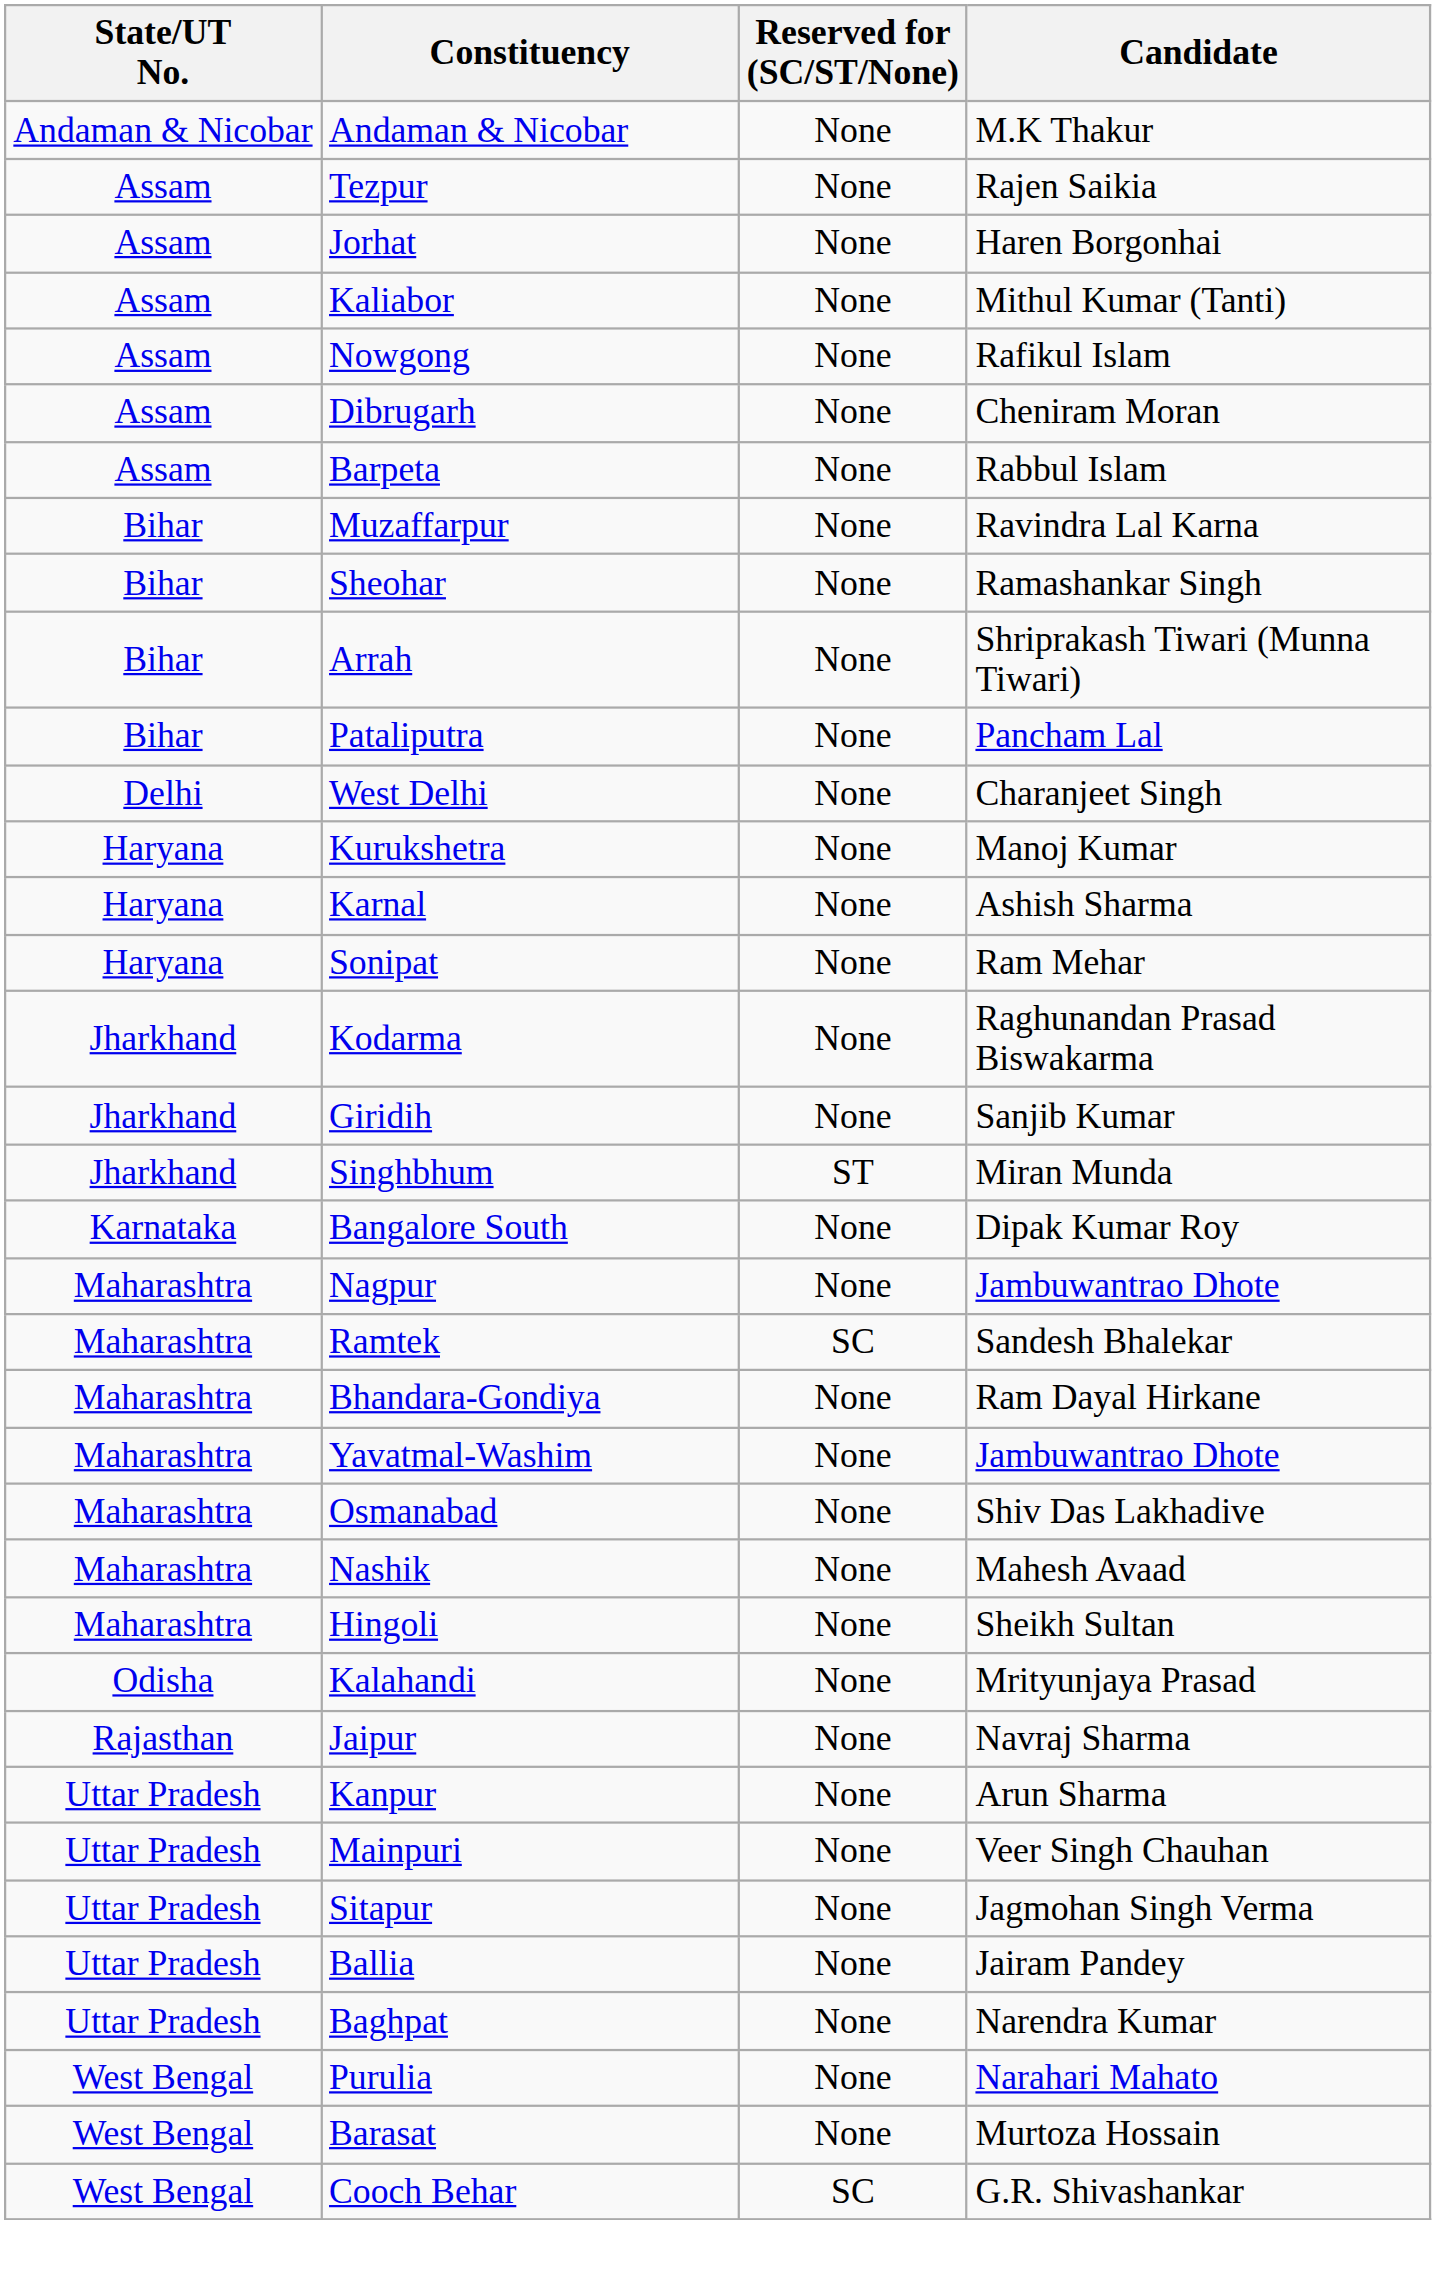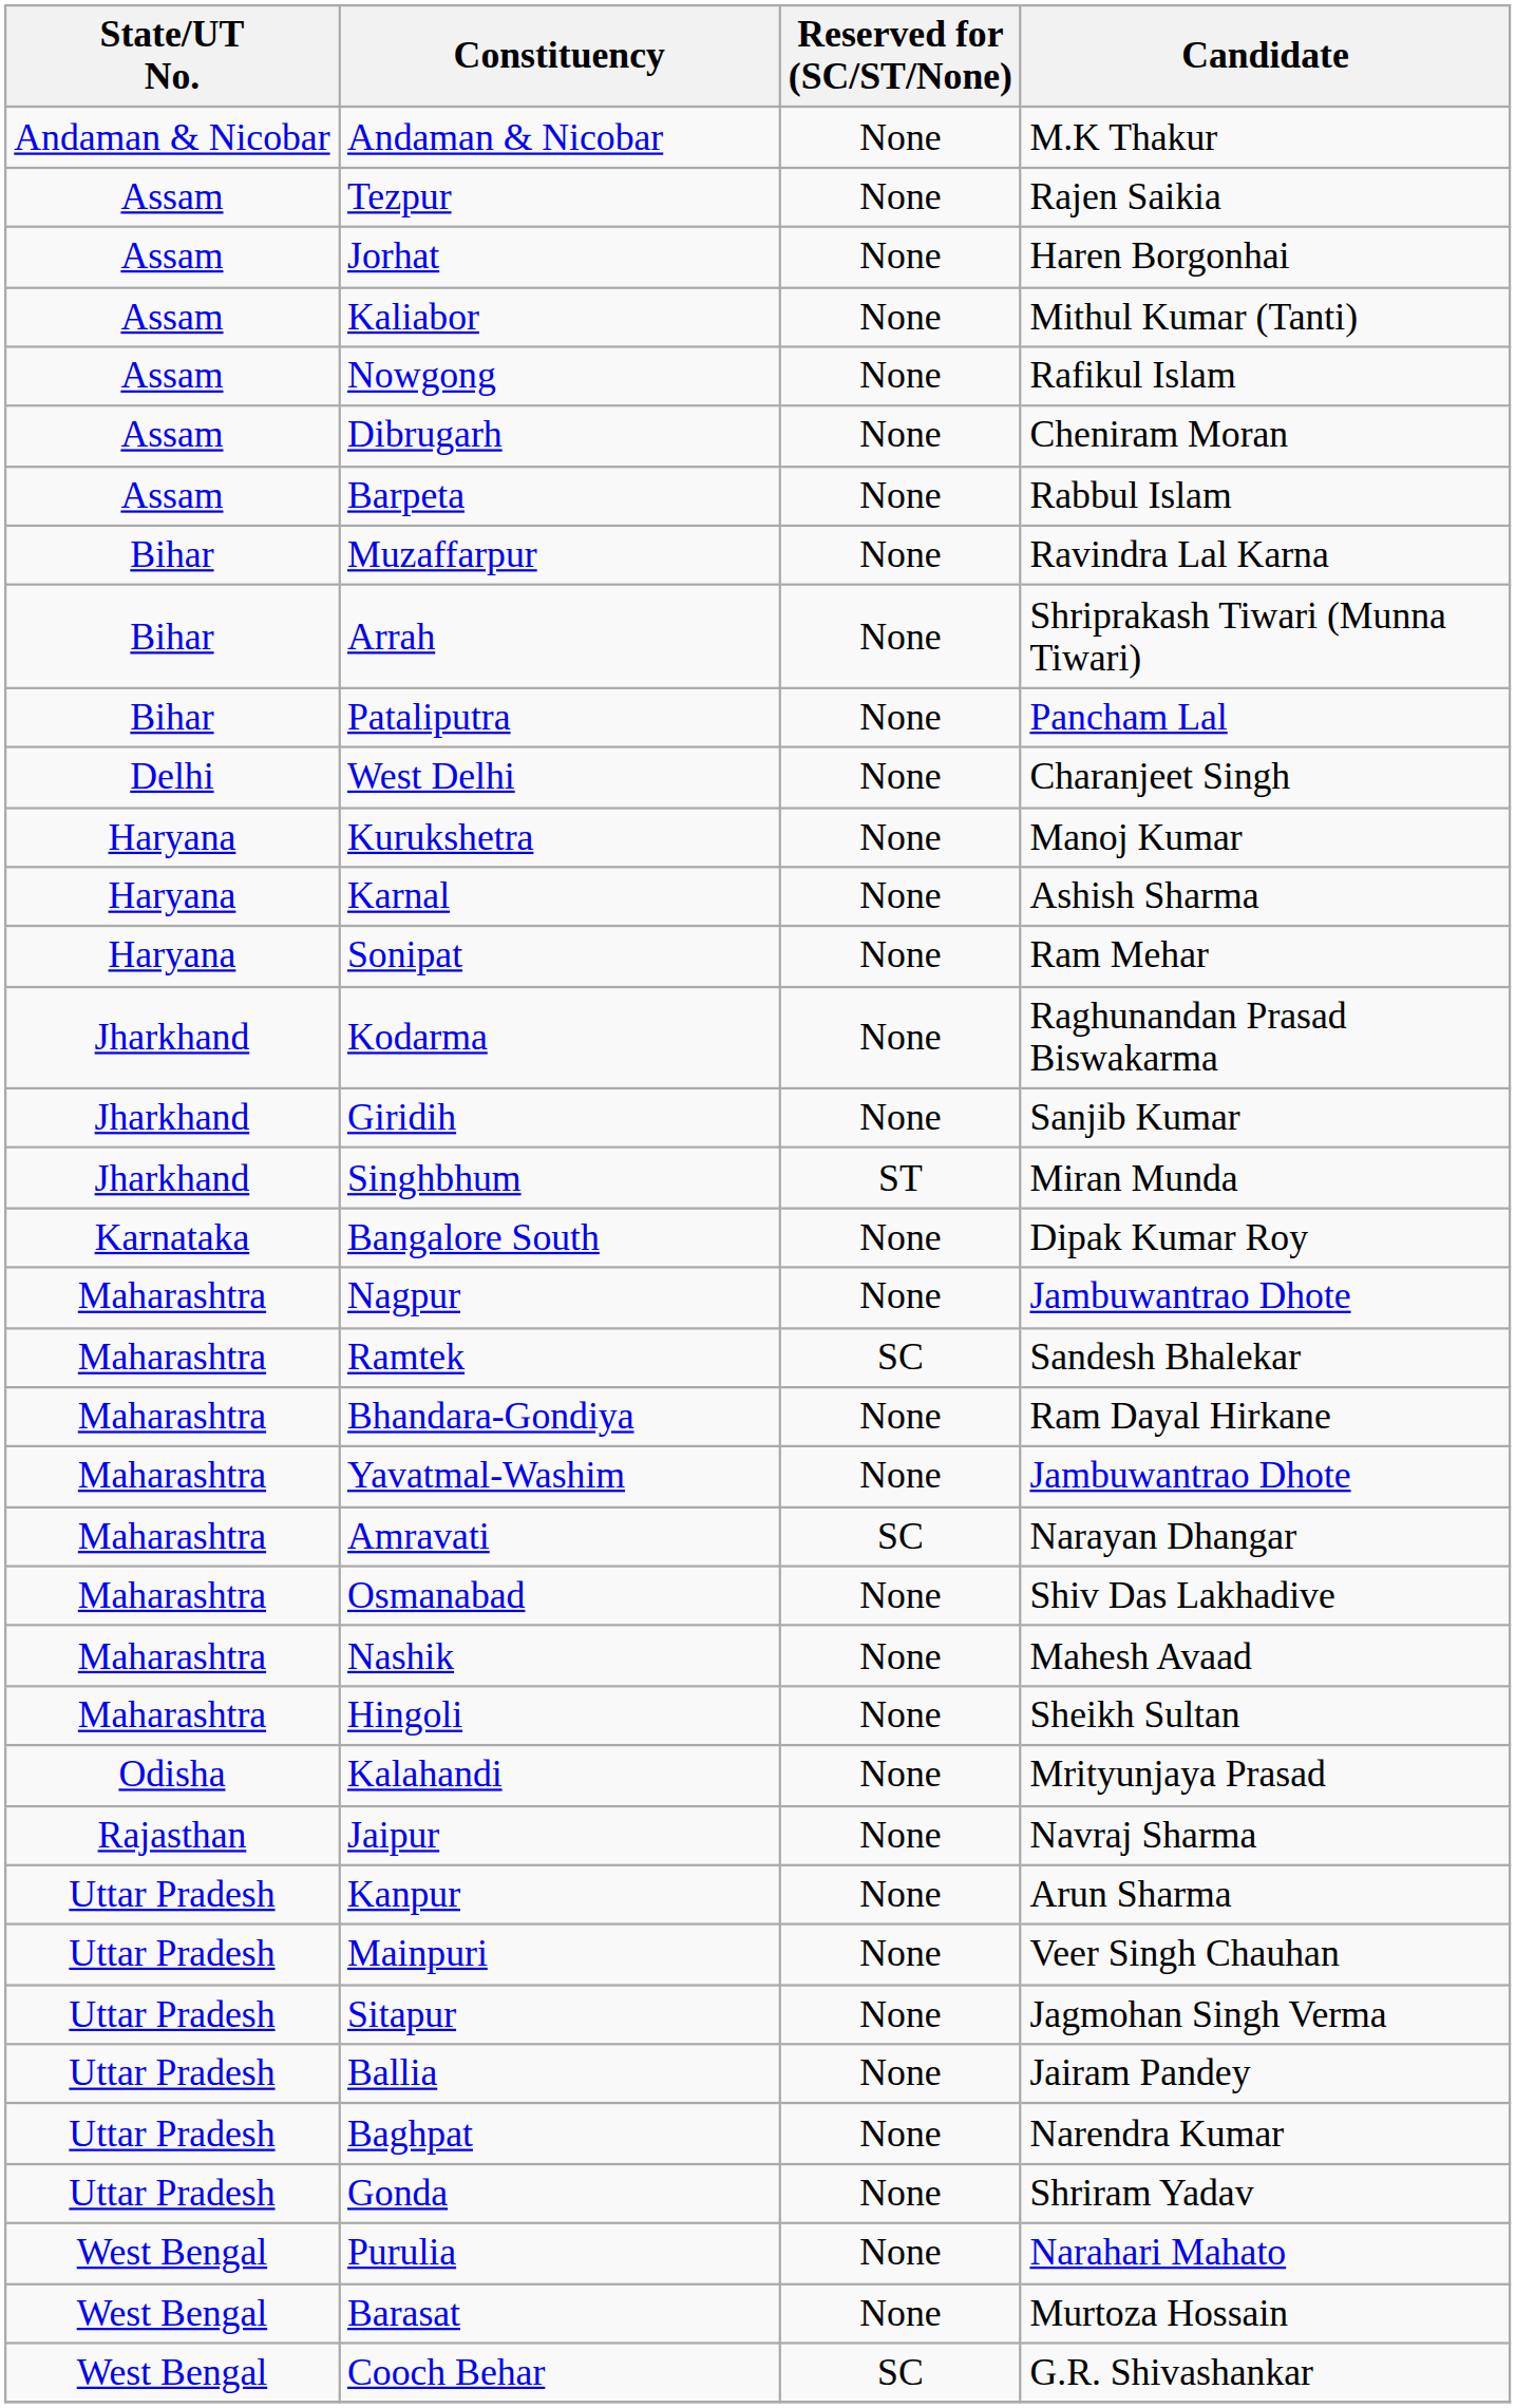- row: Bihar | Sheohar | None | Ramashankar Singh
+ row: Maharashtra | Amravati | SC | Narayan Dhangar
+ row: Uttar Pradesh | Gonda | None | Shriram Yadav
